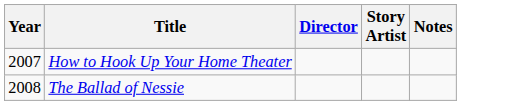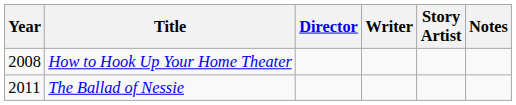+ column: Writer
How to Hook Up Your Home Theater | Year: 2007 -> 2008
The Ballad of Nessie | Year: 2008 -> 2011
